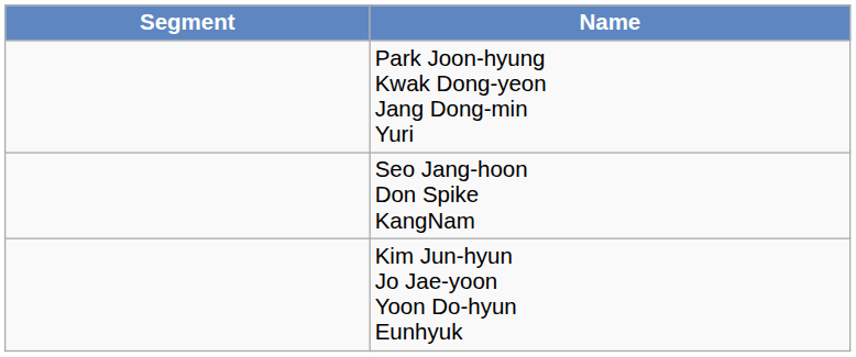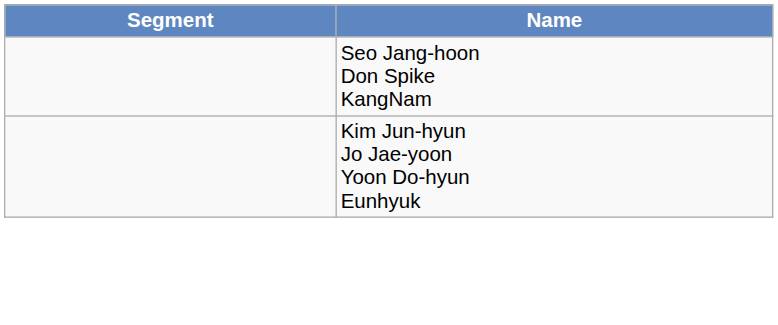- row: Park Joon-hyung Kwak Dong-yeon Jang Dong-min Yuri
